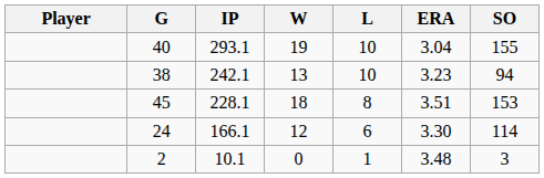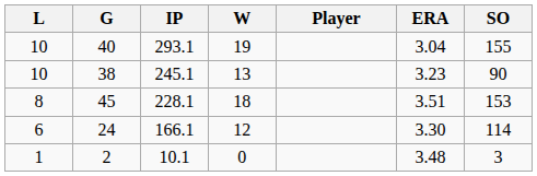columns swapped: Player <-> L
38 | IP: 242.1 -> 245.1
38 | SO: 94 -> 90
